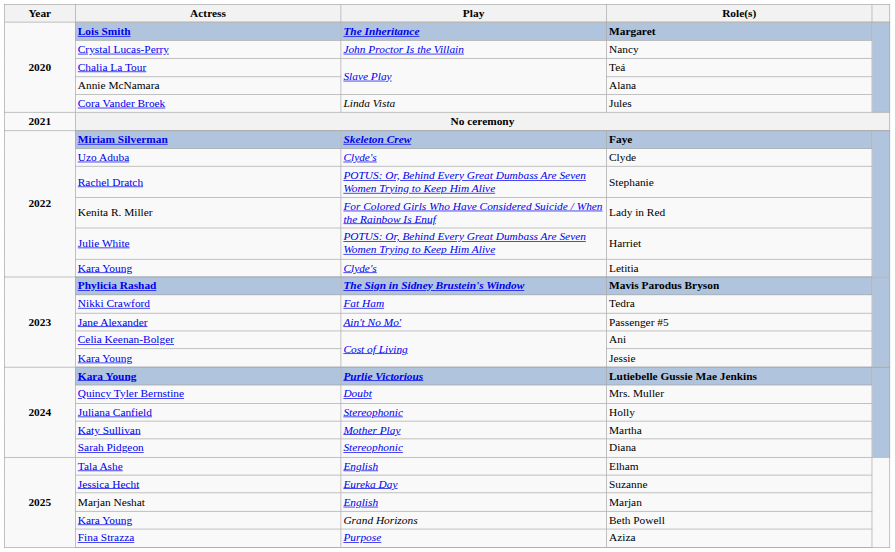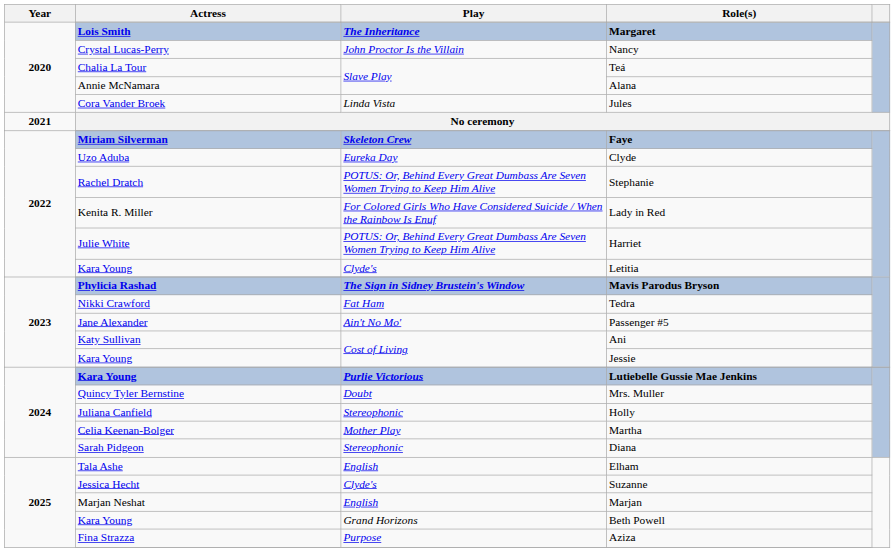Clyde | Play: Clyde's -> Eureka Day
Ani | Actress: Celia Keenan-Bolger -> Katy Sullivan
Martha | Actress: Katy Sullivan -> Celia Keenan-Bolger
Suzanne | Play: Eureka Day -> Clyde's
